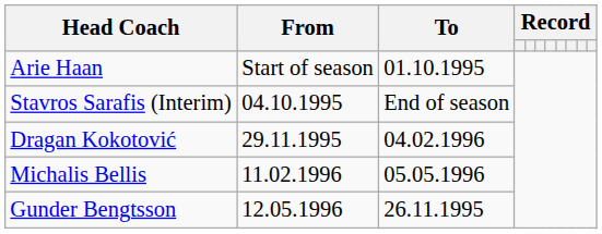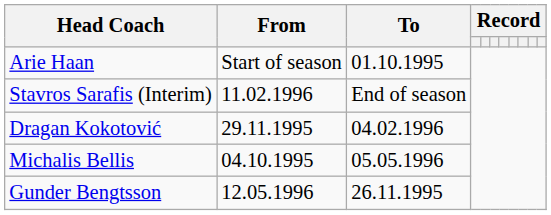Stavros Sarafis (Interim) | From: 04.10.1995 -> 11.02.1996
Michalis Bellis | From: 11.02.1996 -> 04.10.1995
